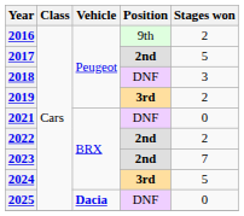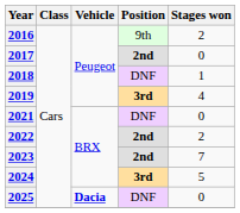2017 | Stages won: 5 -> 0
2018 | Stages won: 3 -> 1
2019 | Stages won: 2 -> 4
